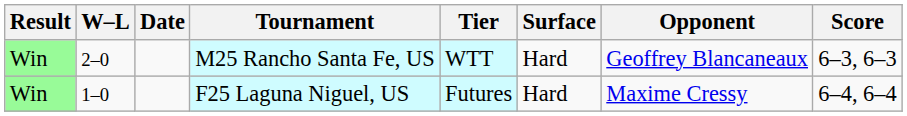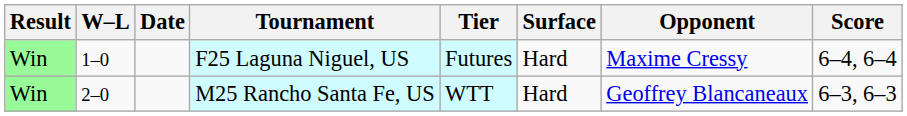rows swapped: F25 Laguna Niguel, US <-> M25 Rancho Santa Fe, US
